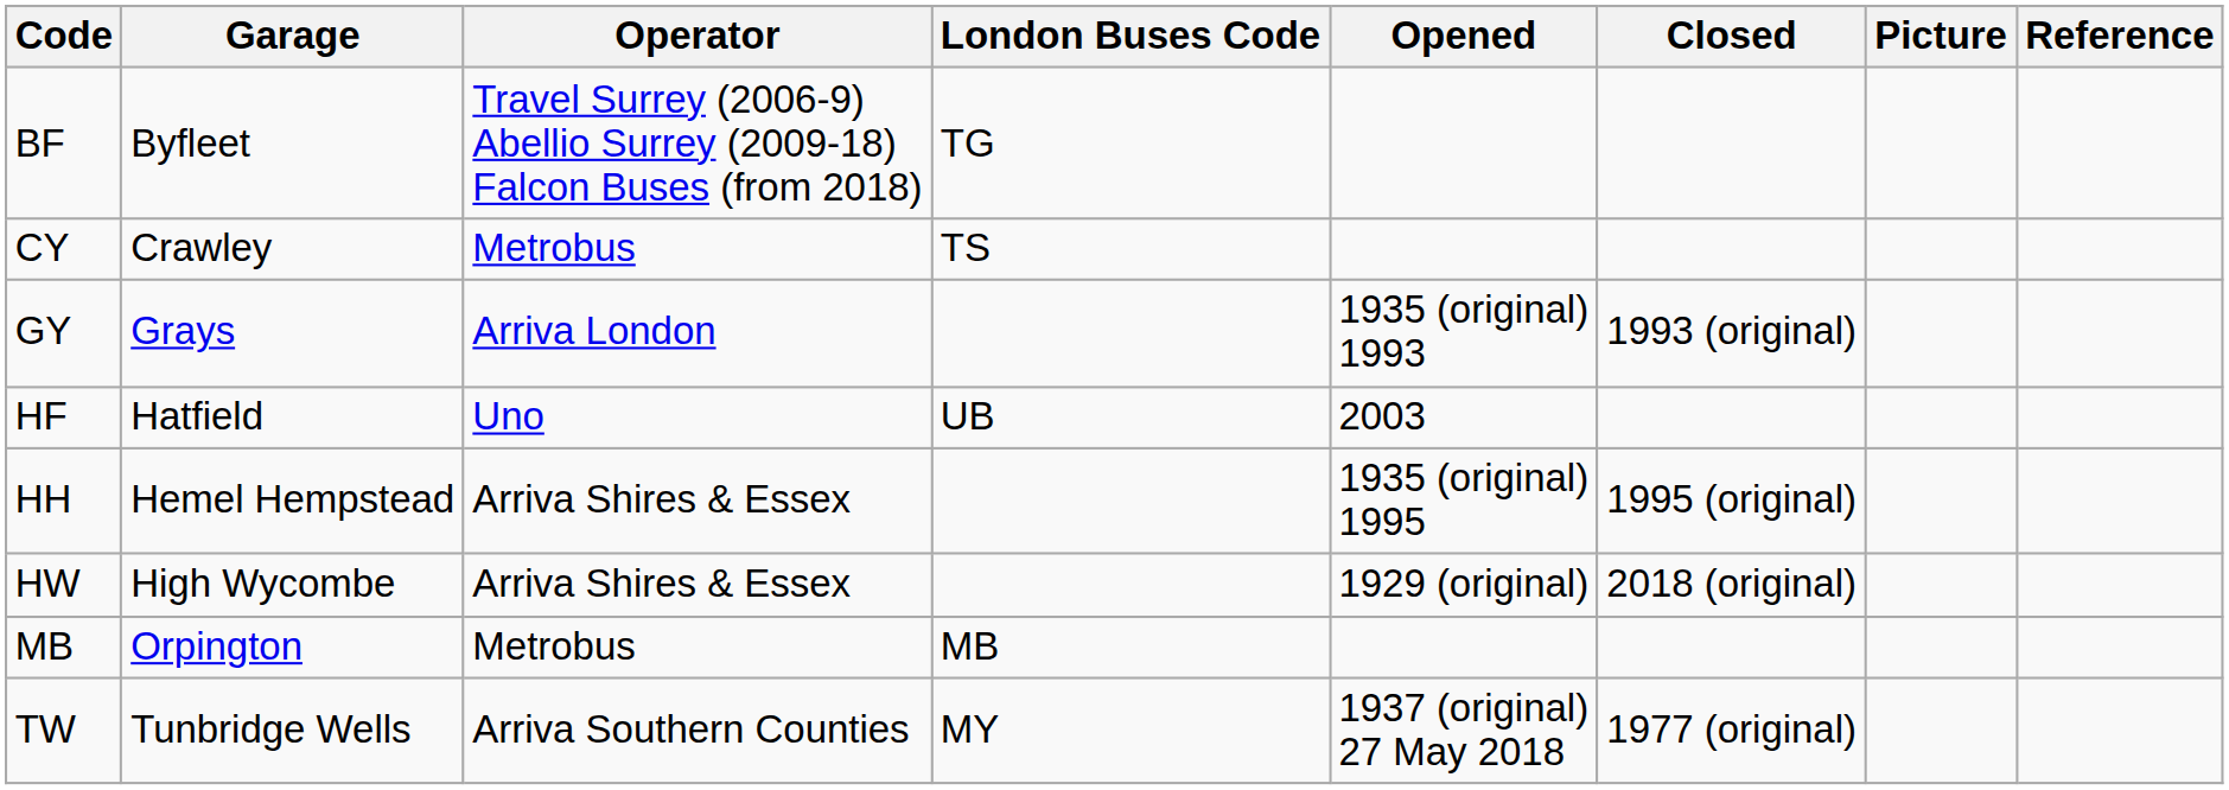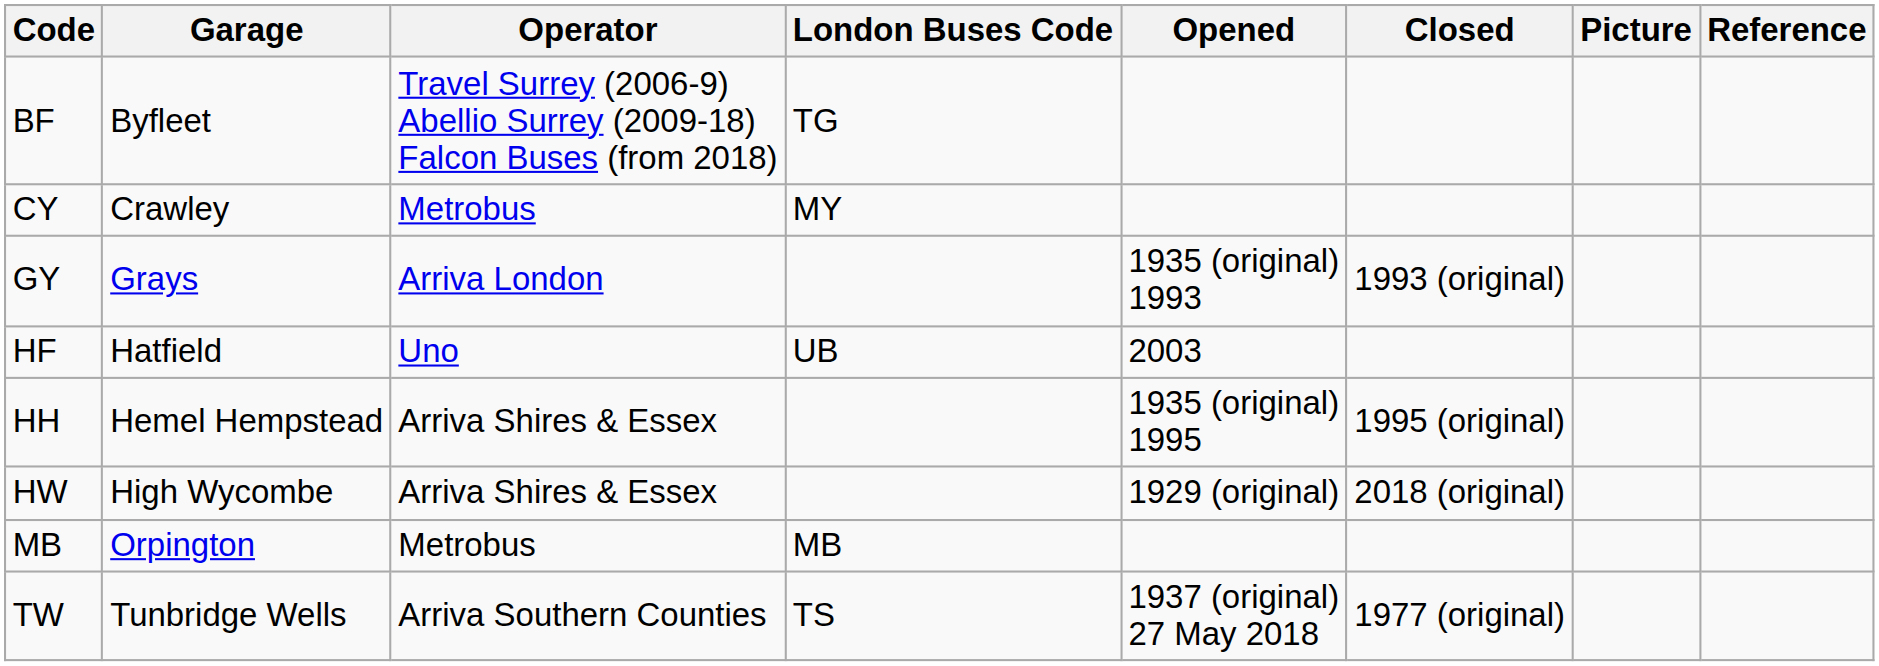CY | London Buses Code: TS -> MY
TW | London Buses Code: MY -> TS
